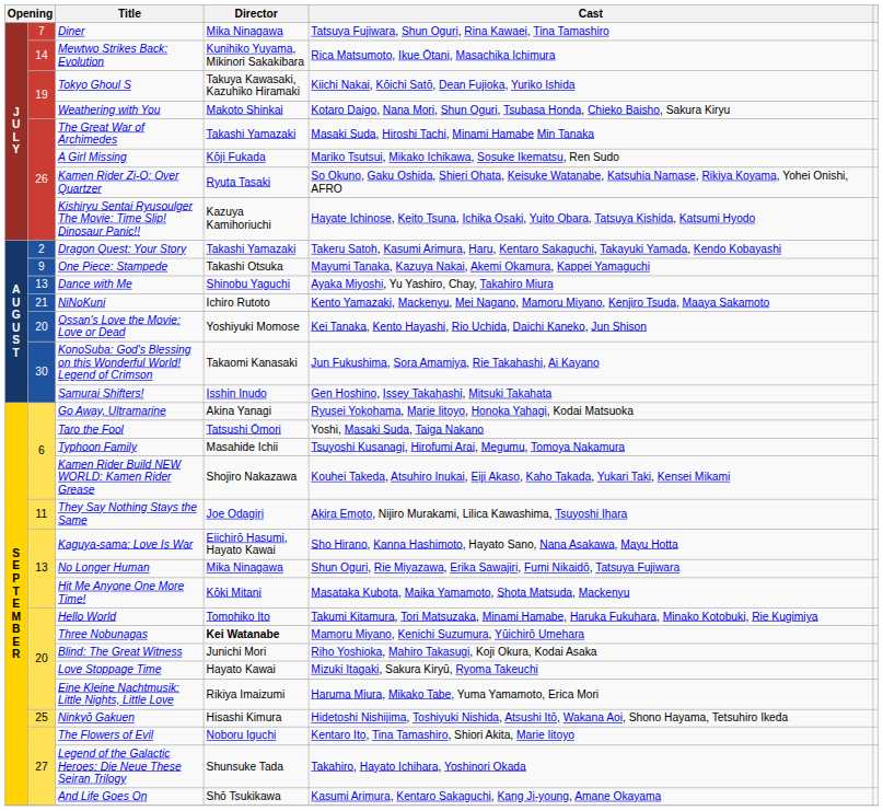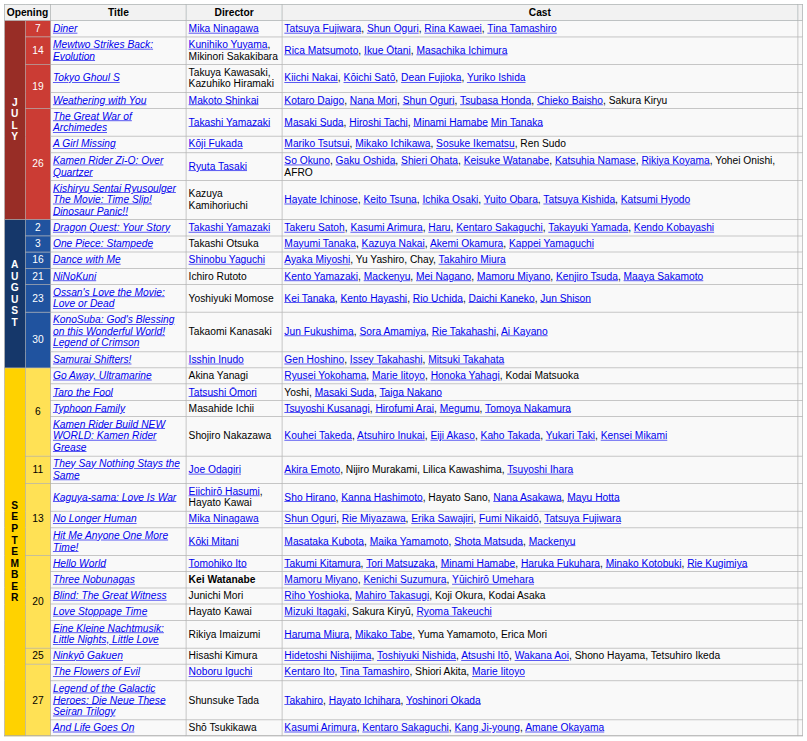One Piece: Stampede | column 2: 9 -> 3
Dance with Me | column 2: 13 -> 16
Ossan's Love the Movie: Love or Dead | column 2: 20 -> 23
